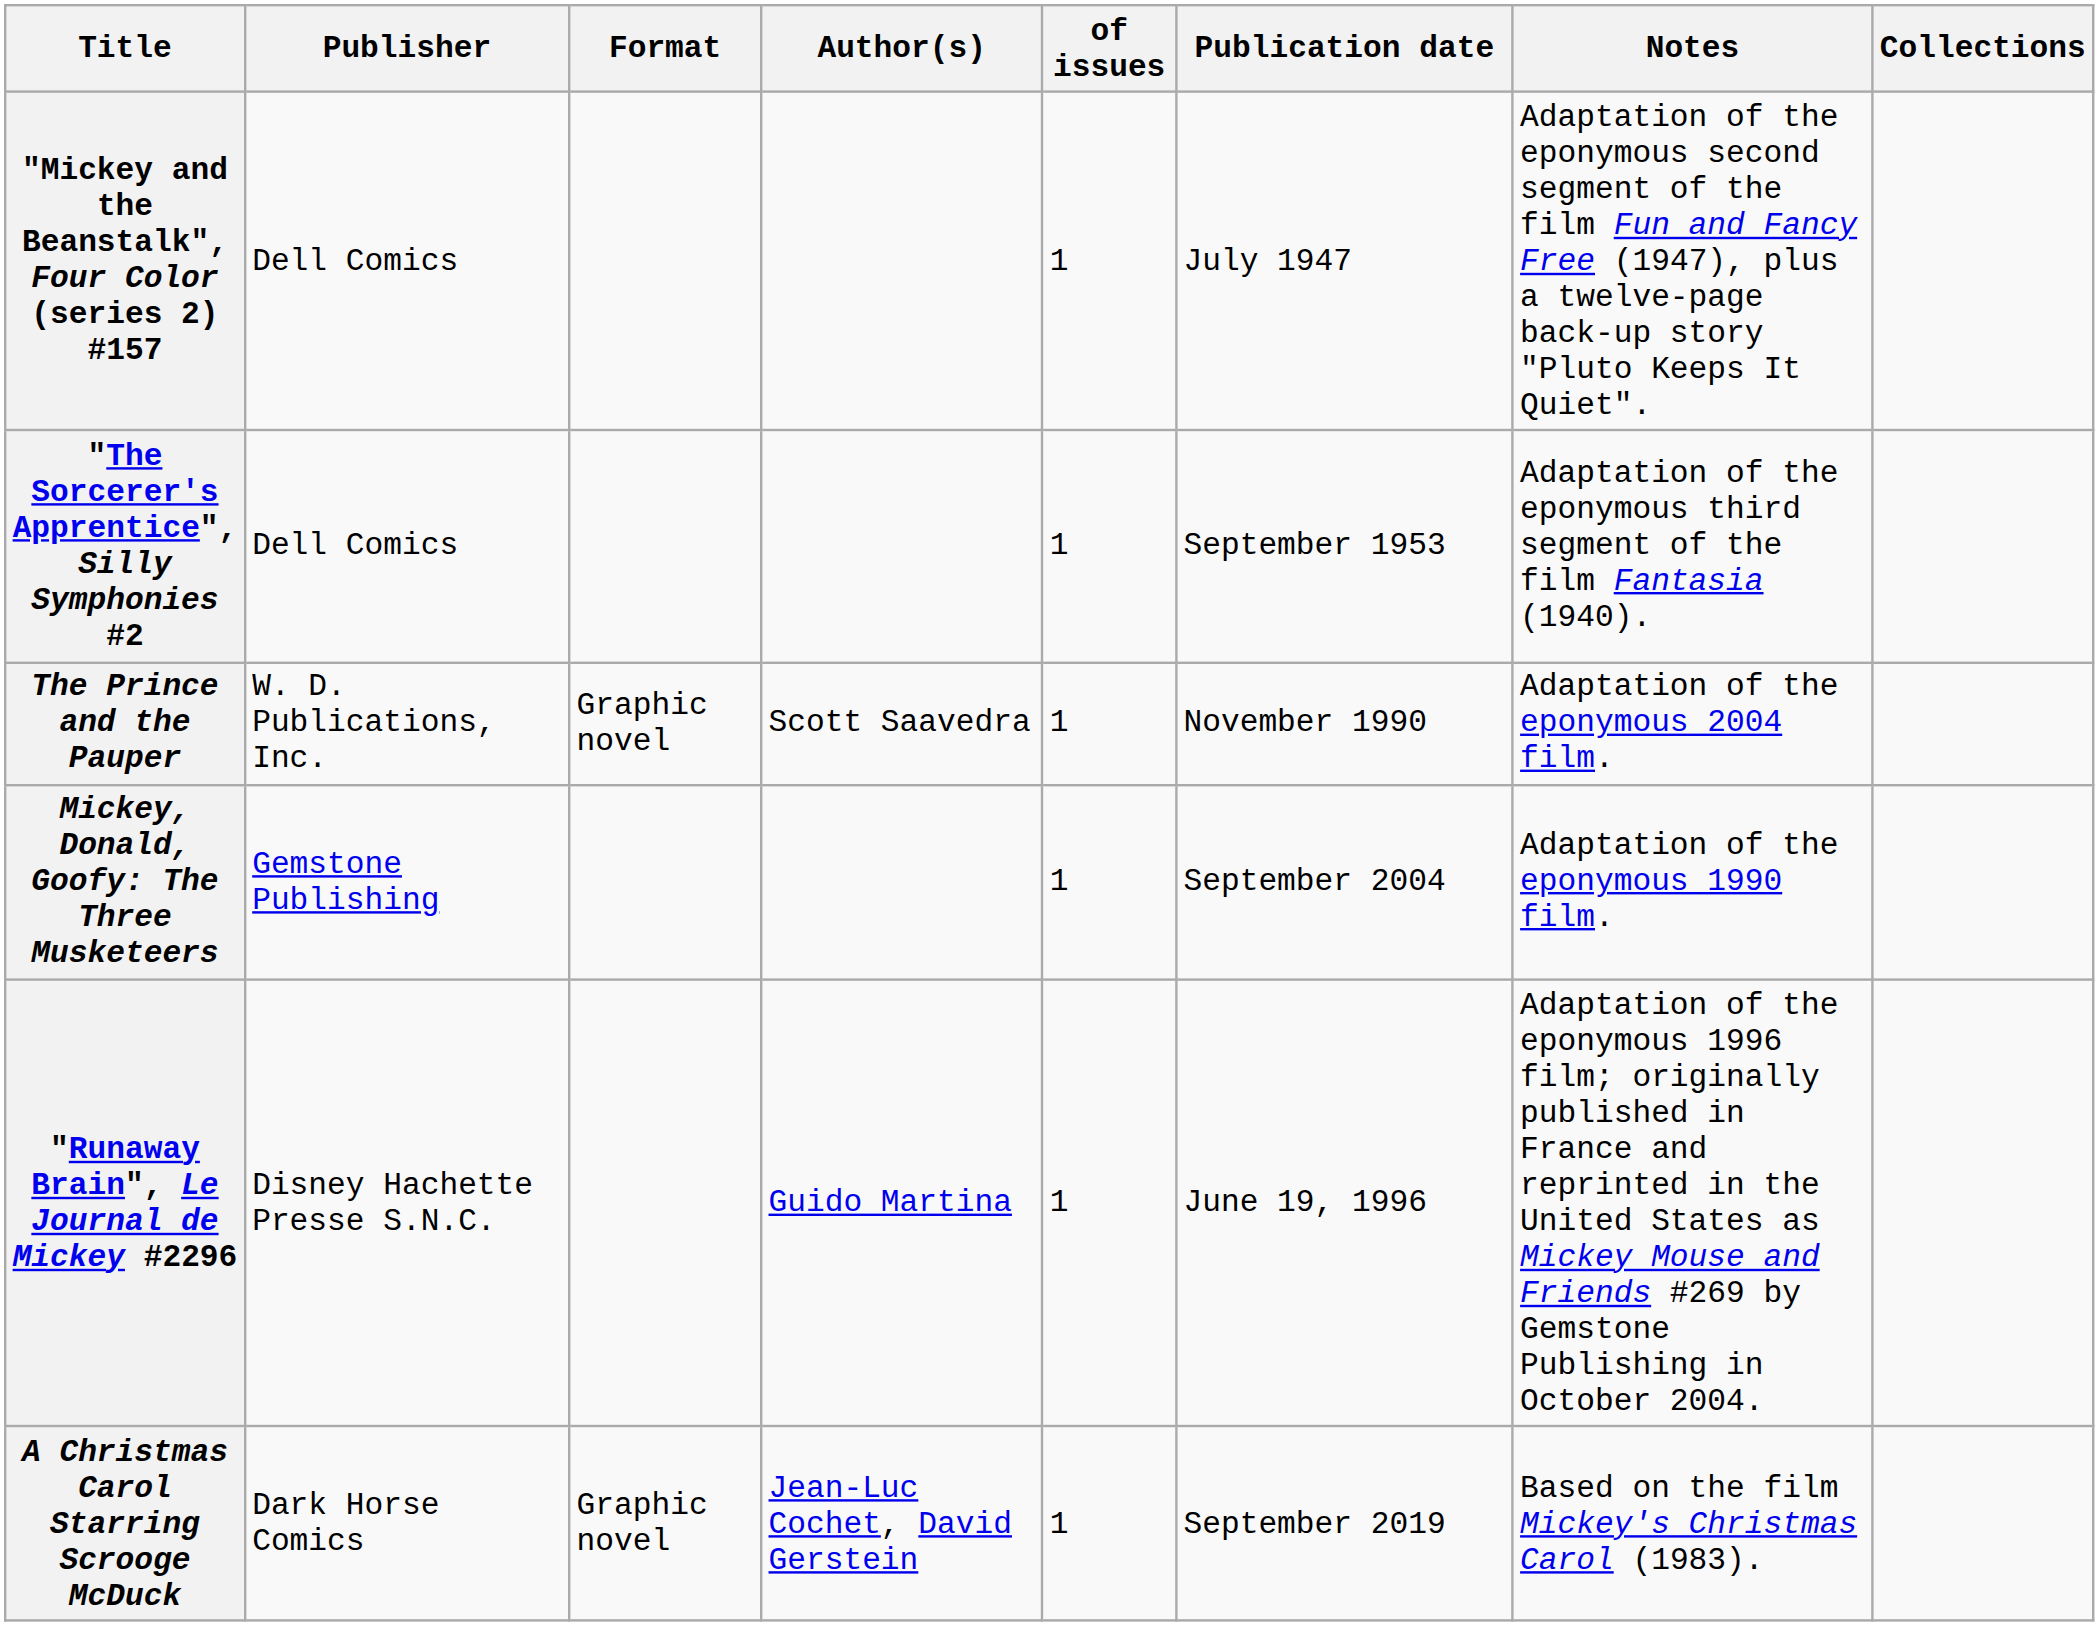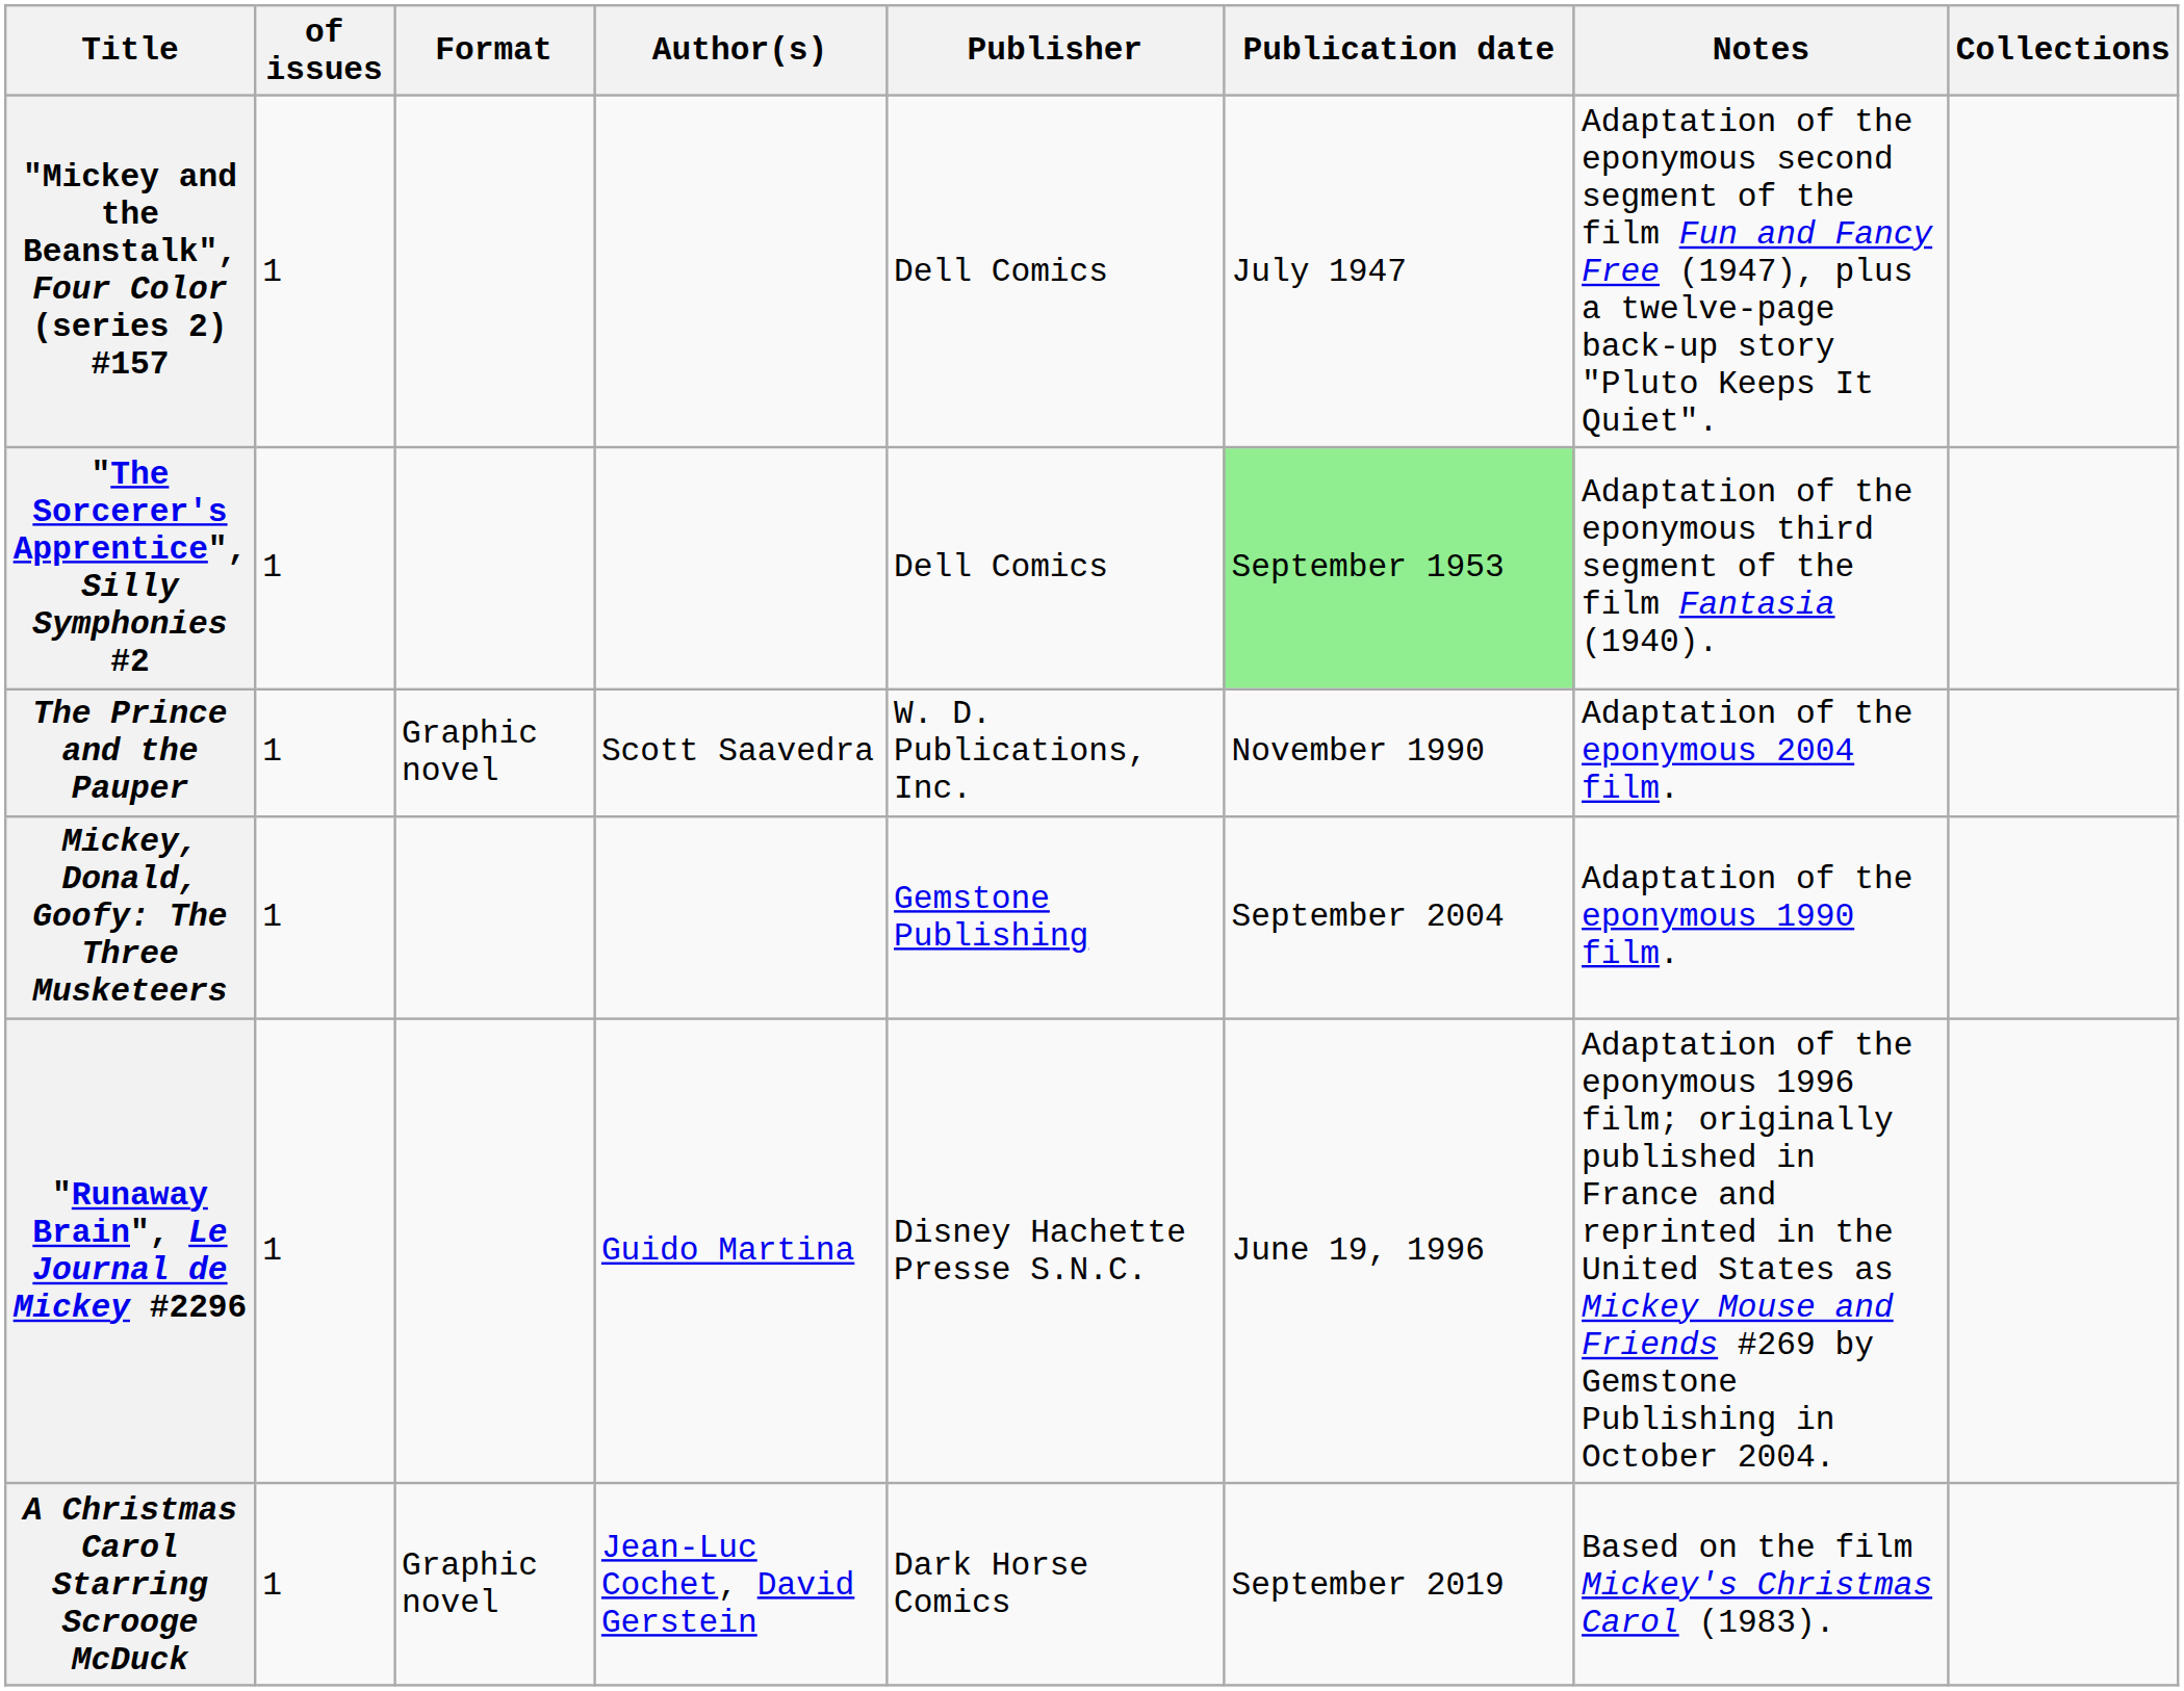columns swapped: of issues <-> Publisher
"The Sorcerer's Apprentice", Silly Symphonies #2 | Publication date: no background -> lightgreen background
